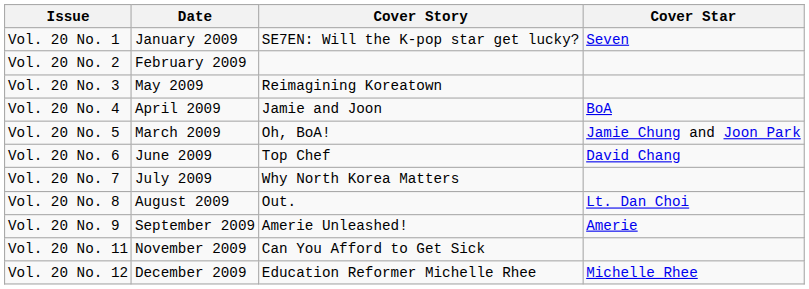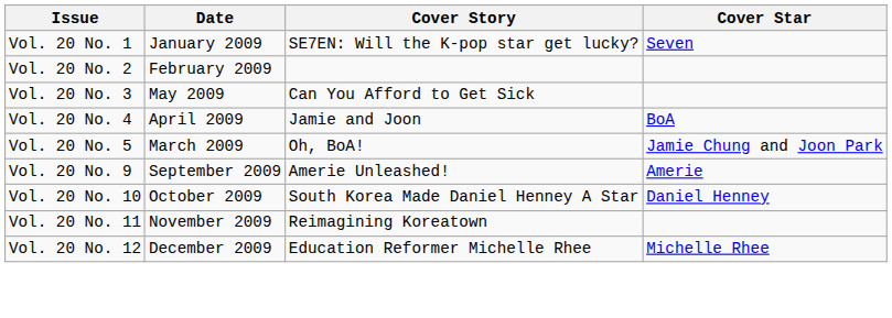Vol. 20 No. 3 | Cover Story: Reimagining Koreatown -> Can You Afford to Get Sick
- row: Vol. 20 No. 6 | June 2009 | Top Chef | David Chang
- row: Vol. 20 No. 7 | July 2009 | Why North Korea Matters
- row: Vol. 20 No. 8 | August 2009 | Out. | Lt. Dan Choi
+ row: Vol. 20 No. 10 | October 2009 | South Korea Made Daniel Henney A Star | Daniel Henney
Vol. 20 No. 11 | Cover Story: Can You Afford to Get Sick -> Reimagining Koreatown
